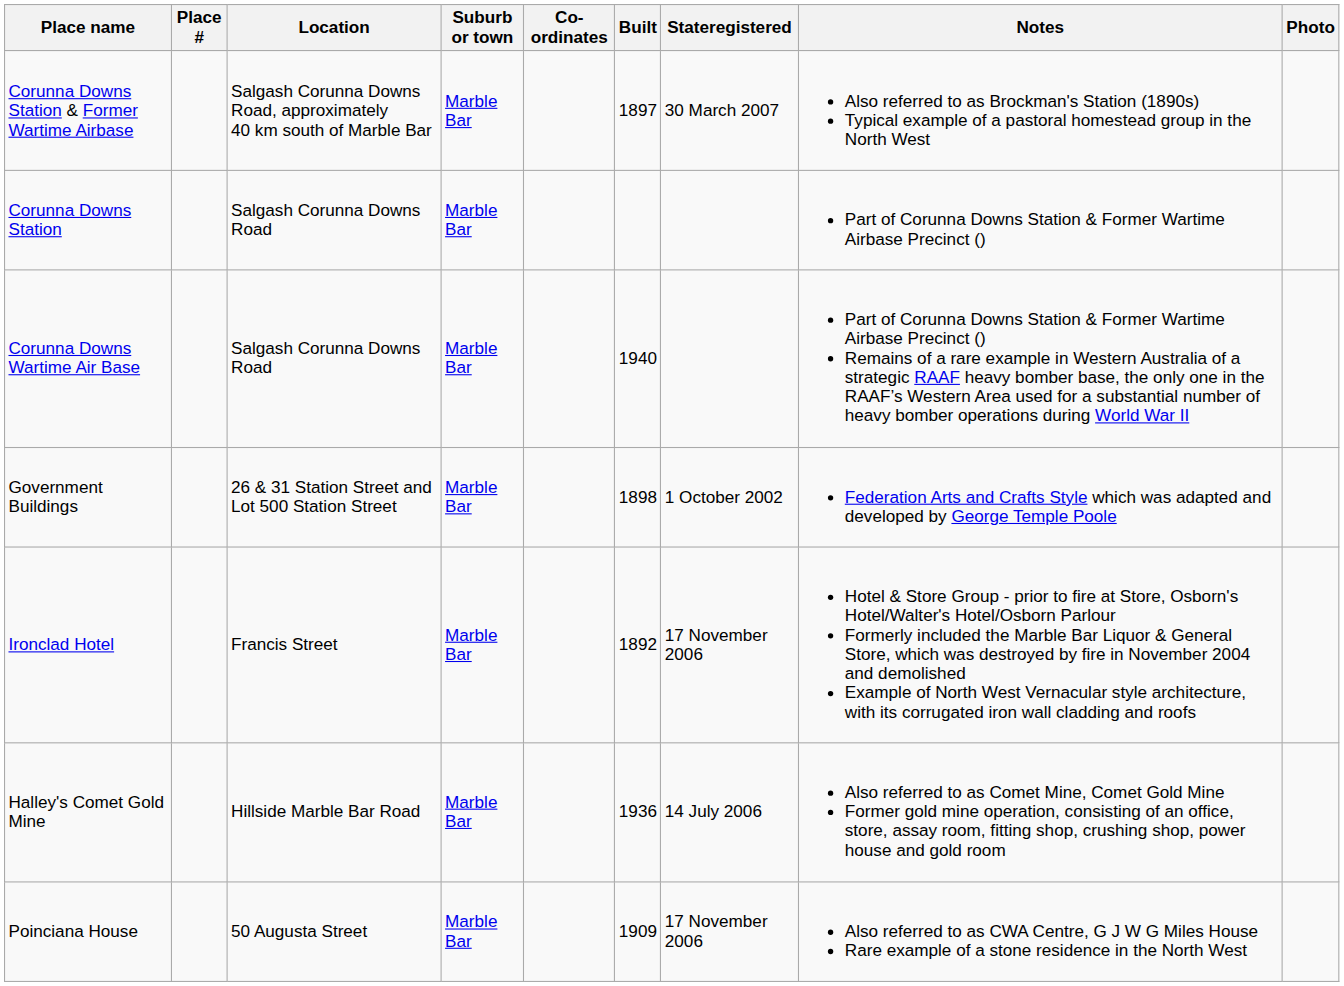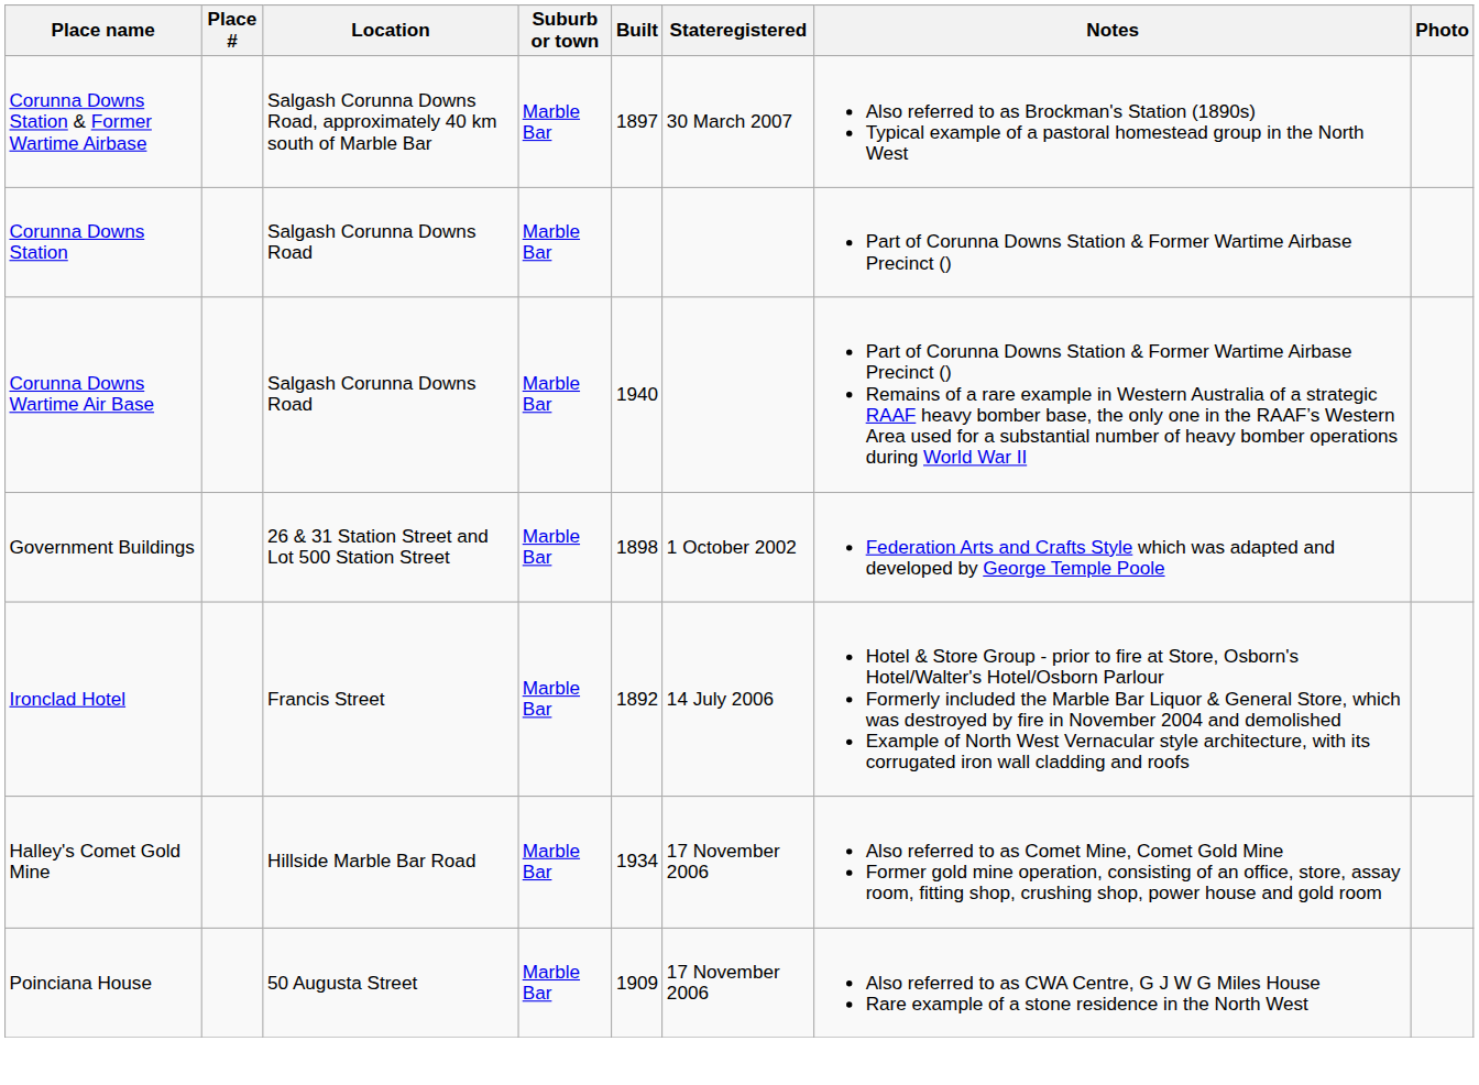- column: Co-ordinates
Ironclad Hotel | Stateregistered: 17 November 2006 -> 14 July 2006
Halley's Comet Gold Mine | Built: 1936 -> 1934
Halley's Comet Gold Mine | Stateregistered: 14 July 2006 -> 17 November 2006
